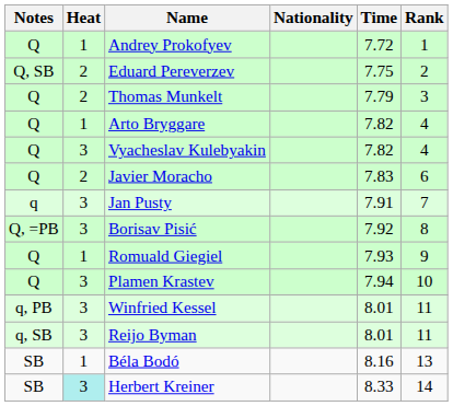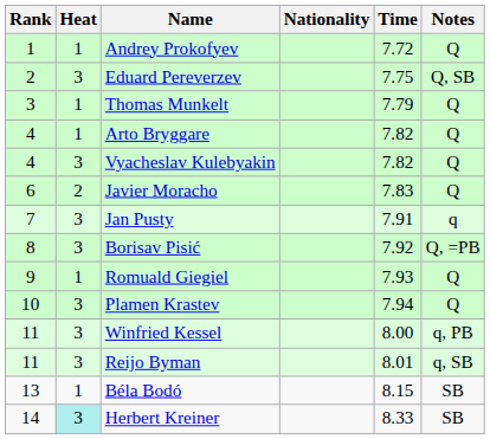columns swapped: Rank <-> Notes
Eduard Pereverzev | Heat: 2 -> 3
Thomas Munkelt | Heat: 2 -> 1
Winfried Kessel | Time: 8.01 -> 8.00
Béla Bodó | Time: 8.16 -> 8.15
